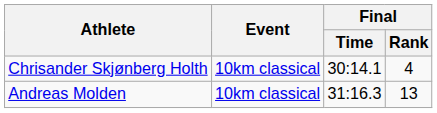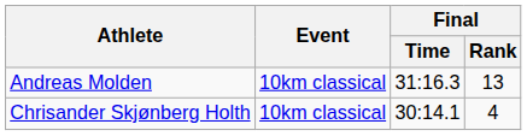rows swapped: Chrisander Skjønberg Holth <-> Andreas Molden
